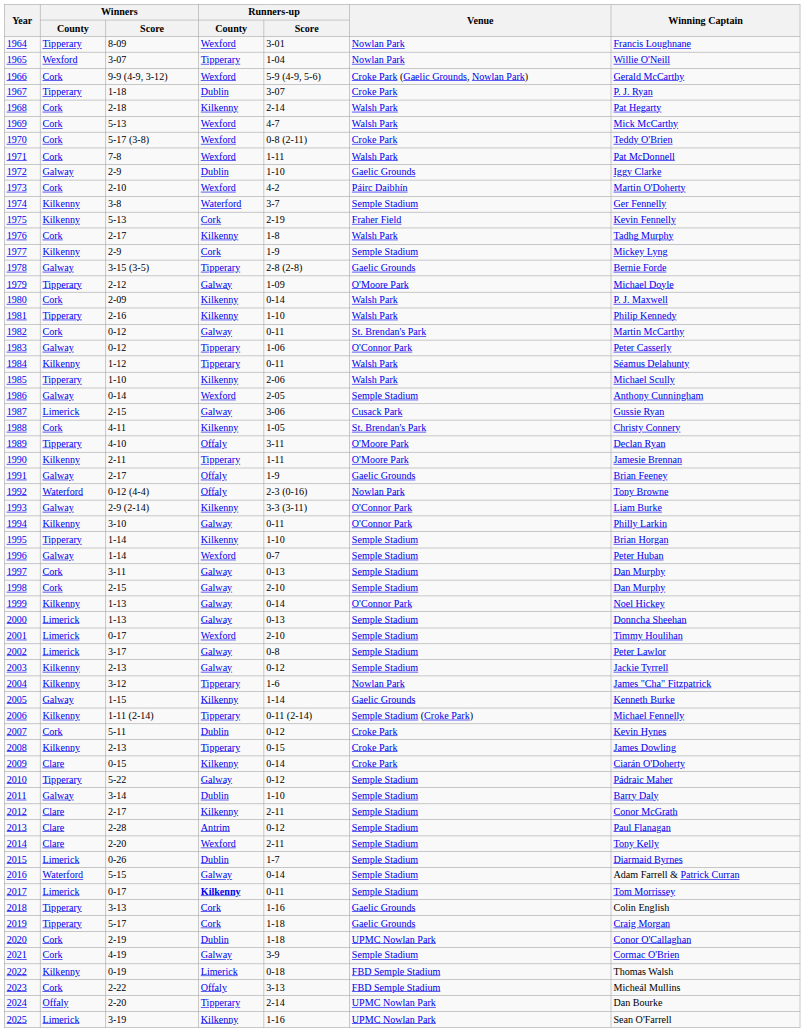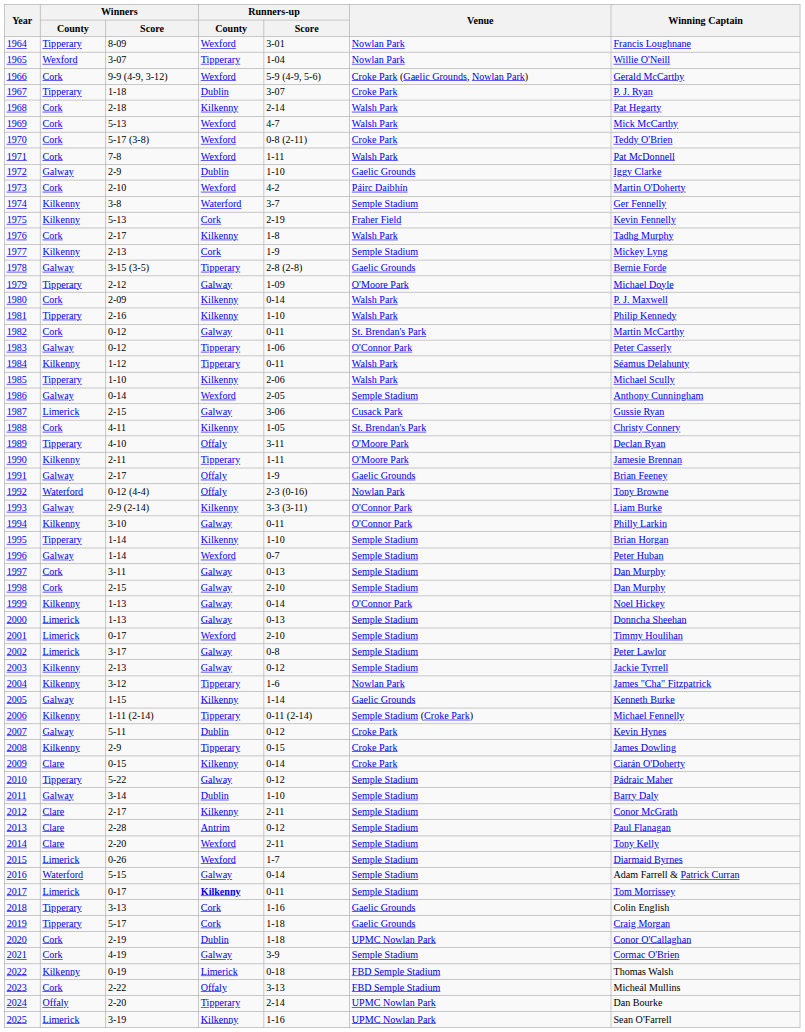1977 | Winners / Score: 2-9 -> 2-13
2007 | Winners / County: Cork -> Galway
2008 | Winners / Score: 2-13 -> 2-9
2015 | Runners-up / County: Dublin -> Wexford
